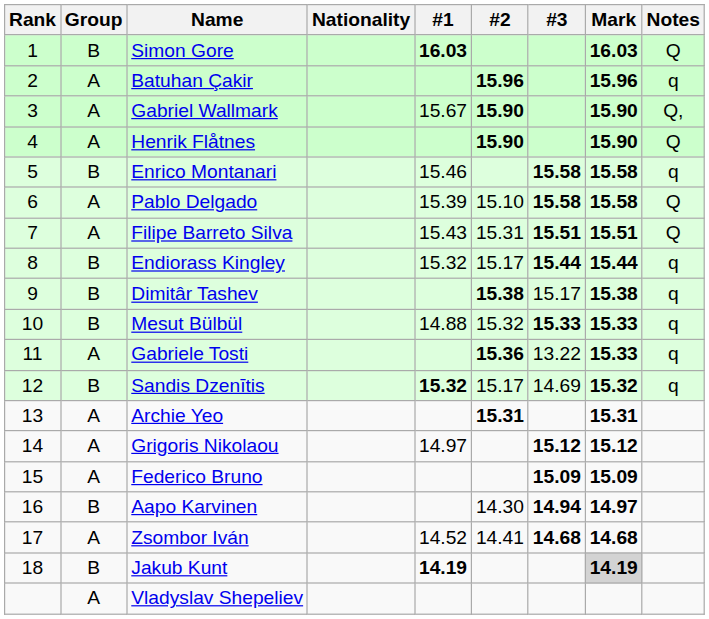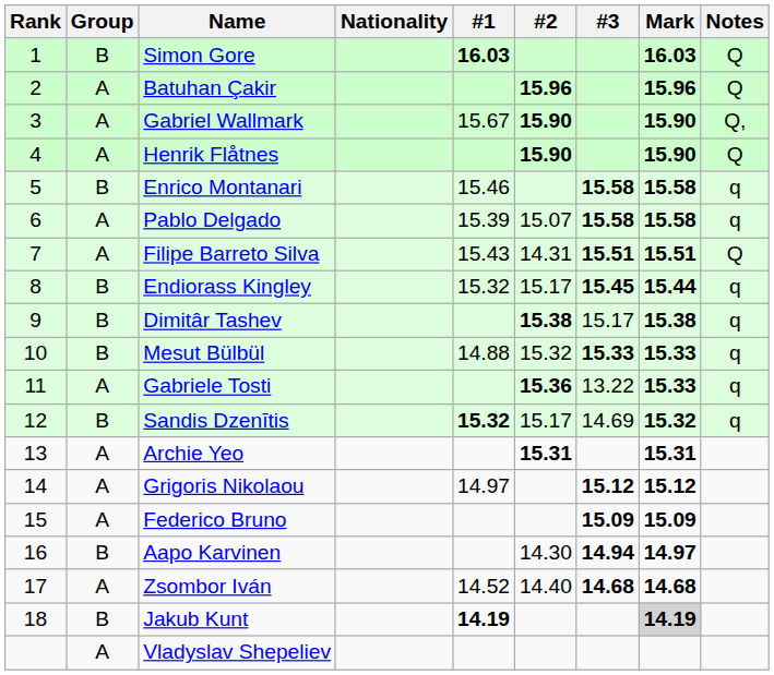Batuhan Çakir | Notes: q -> Q
Pablo Delgado | #2: 15.10 -> 15.07
Pablo Delgado | Notes: Q -> q
Filipe Barreto Silva | #2: 15.31 -> 14.31
Endiorass Kingley | #3: 15.44 -> 15.45
Zsombor Iván | #2: 14.41 -> 14.40
